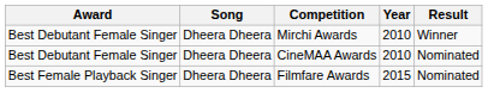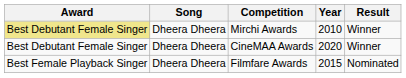Mirchi Awards | Award: no background -> khaki background
CineMAA Awards | Year: 2010 -> 2020
CineMAA Awards | Result: Nominated -> Winner
